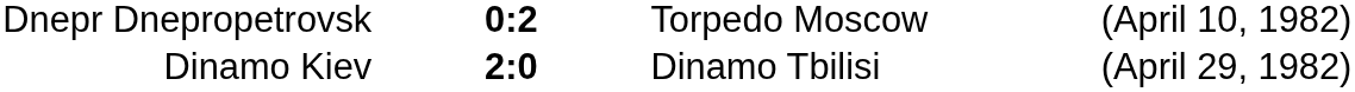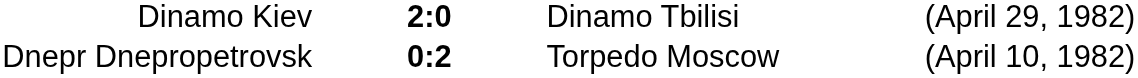rows swapped: Dnepr Dnepropetrovsk <-> Dinamo Kiev
